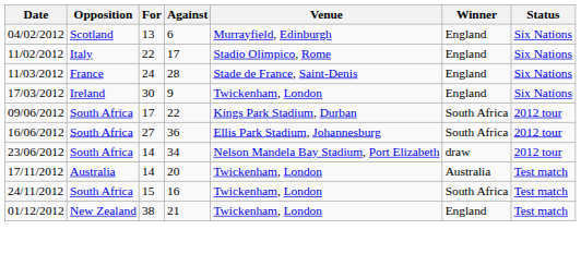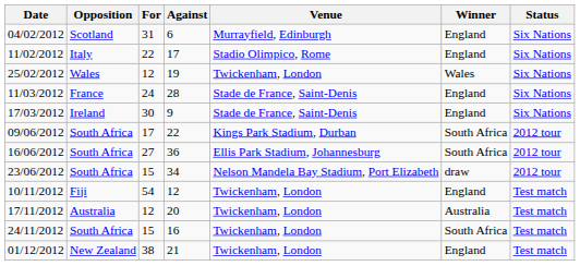04/02/2012 | For: 13 -> 31
+ row: 25/02/2012 | Wales | 12 | 19 | Twickenham, London | Wales | Six Nations
17/03/2012 | Venue: Twickenham, London -> Stade de France, Saint-Denis
23/06/2012 | For: 14 -> 15
+ row: 10/11/2012 | Fiji | 54 | 12 | Twickenham, London | England | Test match
17/11/2012 | For: 14 -> 12
